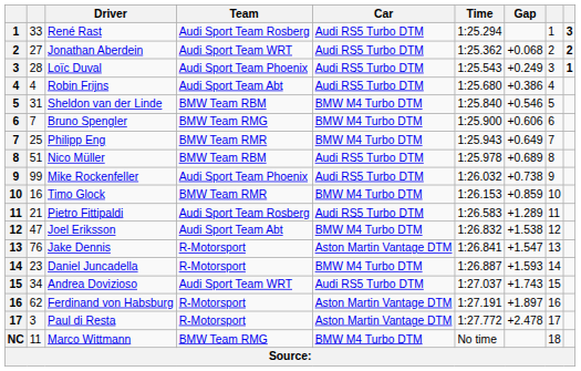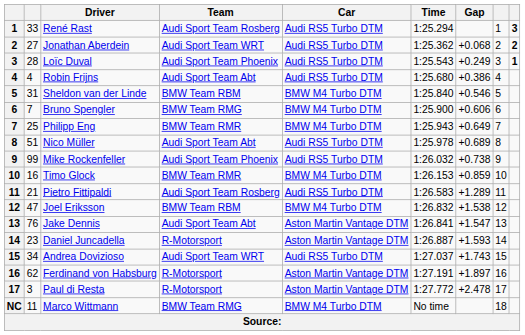Nico Müller | Team: BMW Team RBM -> Audi Sport Team Abt
Joel Eriksson | Team: Audi Sport Team Abt -> BMW Team RBM
Jake Dennis | Team: R-Motorsport -> Audi Sport Team Abt
Daniel Juncadella | Car: BMW M4 Turbo DTM -> Aston Martin Vantage DTM
